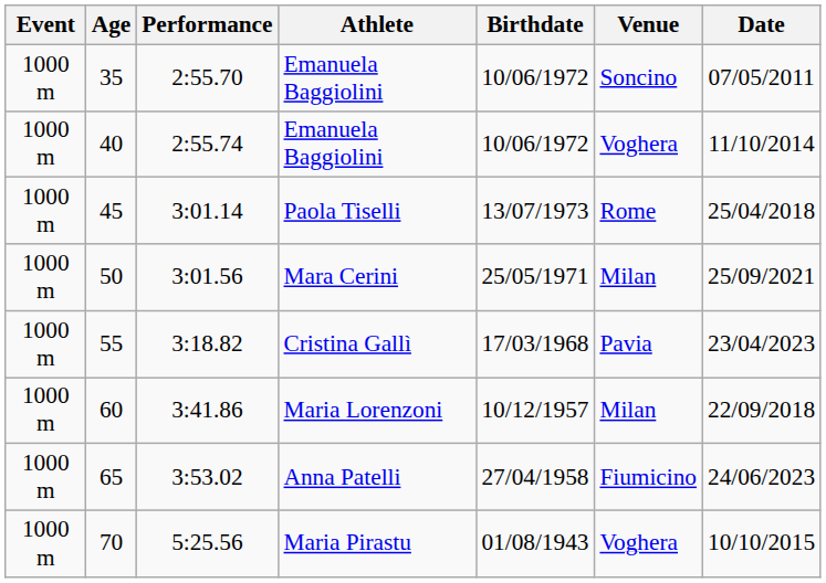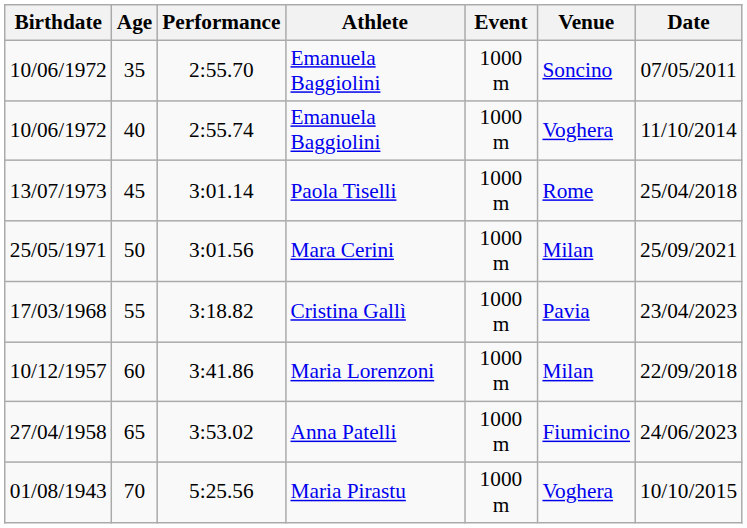columns swapped: Event <-> Birthdate
